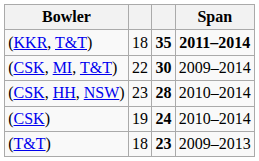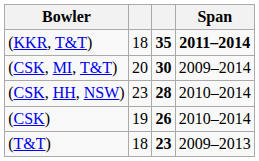(CSK, MI, T&T) | column 2: 22 -> 20
(CSK) | column 3: 24 -> 26
